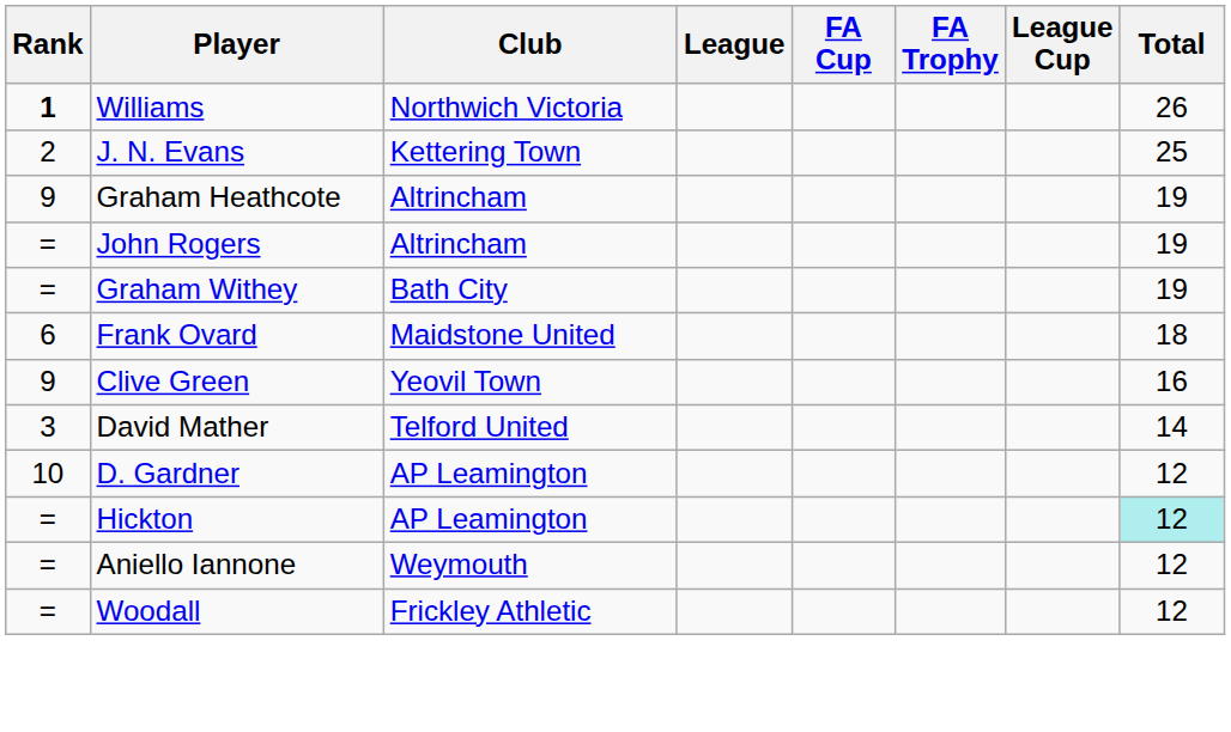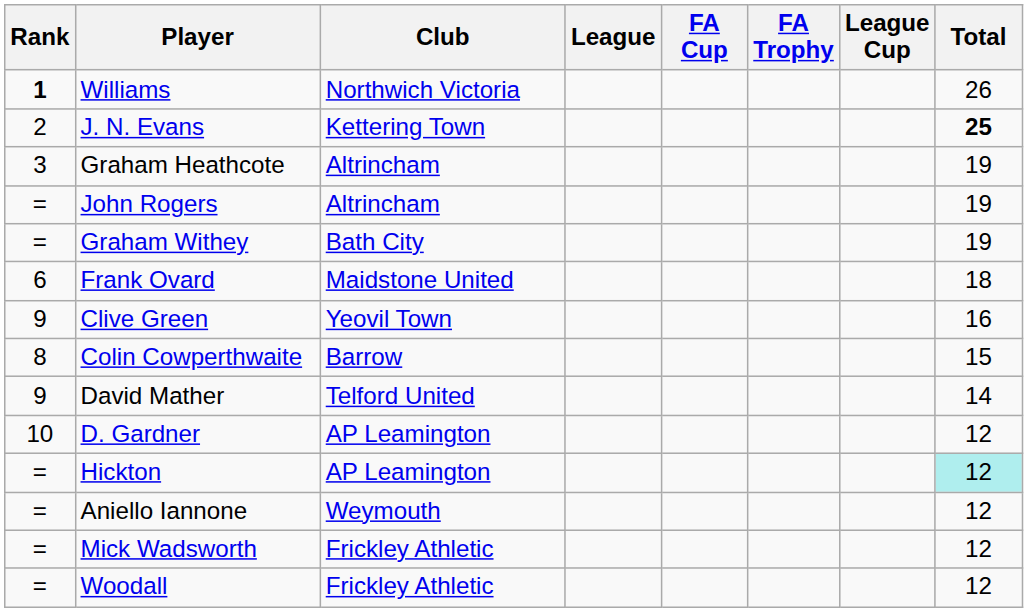J. N. Evans | Total: normal -> bold
Graham Heathcote | Rank: 9 -> 3
+ row: 8 | Colin Cowperthwaite | Barrow | 15
David Mather | Rank: 3 -> 9
+ row: = | Mick Wadsworth | Frickley Athletic | 12
